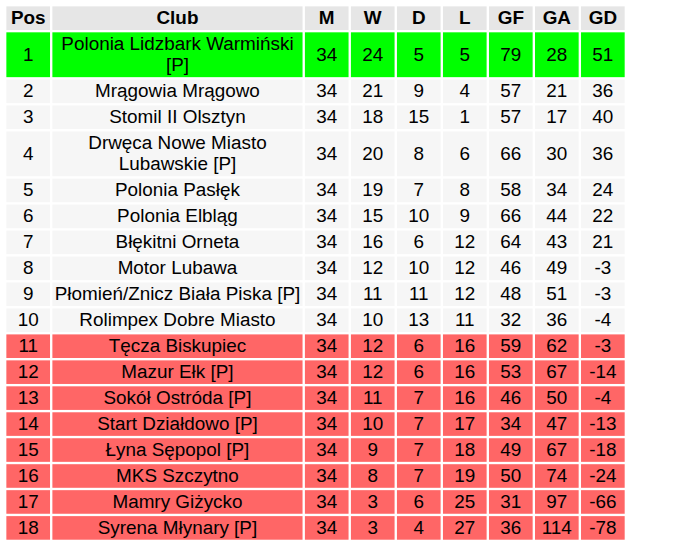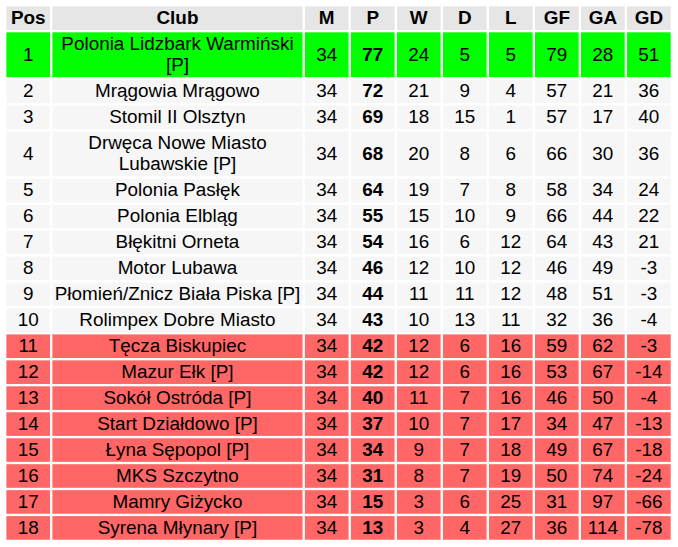+ column: P | 77 | 72 | 69 | 68 | 64 | 55 | 54 | 46 | 44 | 43 | 42 | 42 | 40 | 37 | 34 | 31 | 15 | 13
